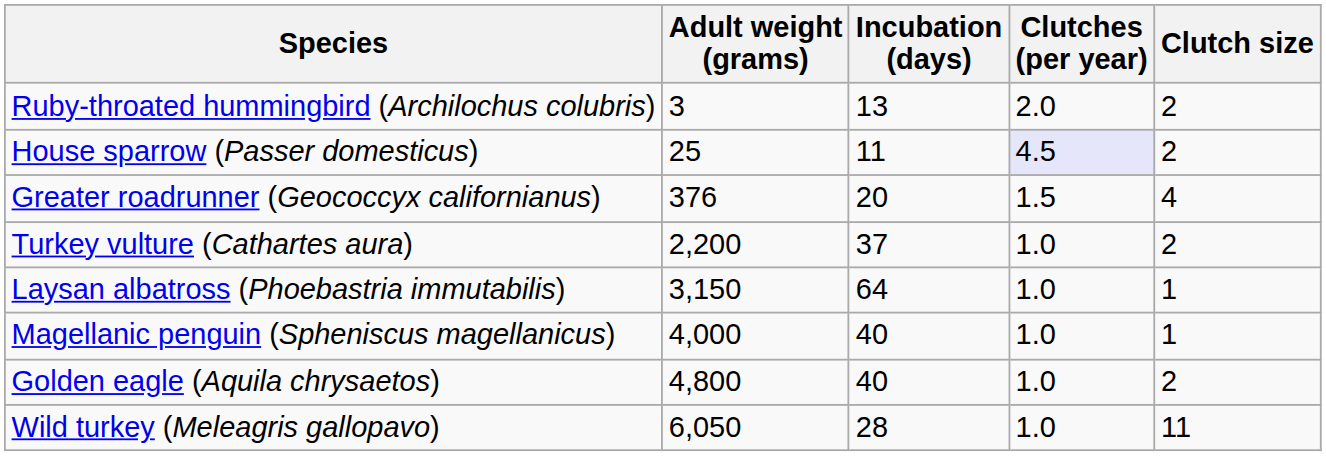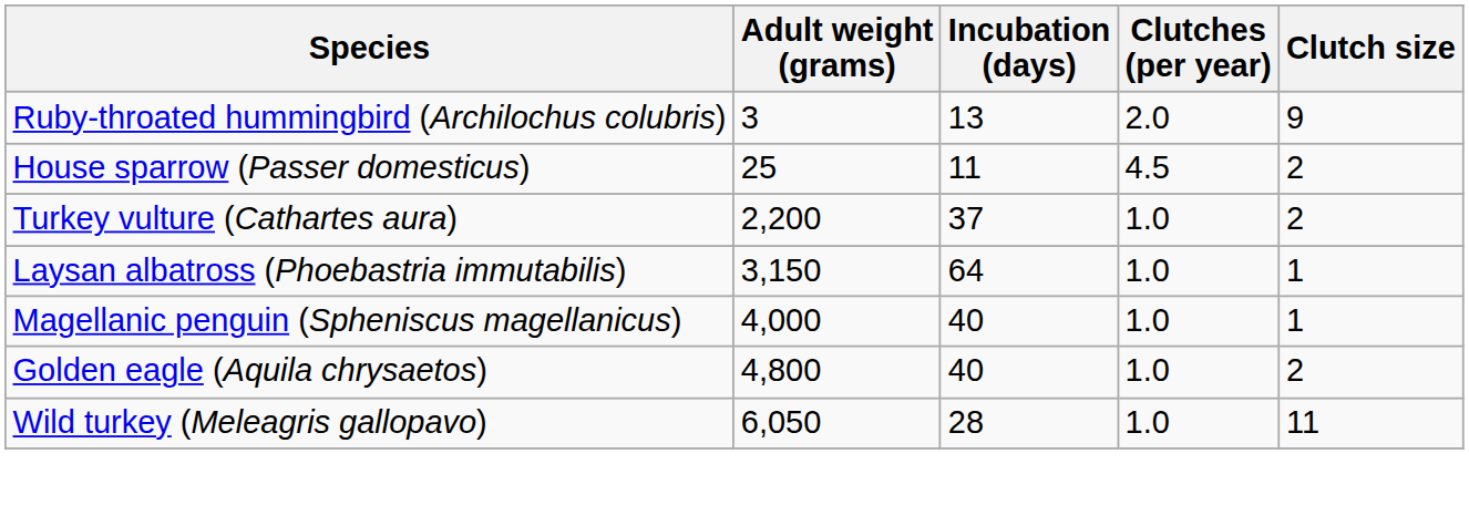Ruby-throated hummingbird (Archilochus colubris) | Clutch size: 2 -> 9
House sparrow (Passer domesticus) | Clutches (per year): lavender background -> no background
- row: Greater roadrunner (Geococcyx californianus) | 376 | 20 | 1.5 | 4
